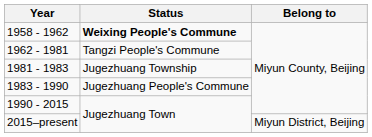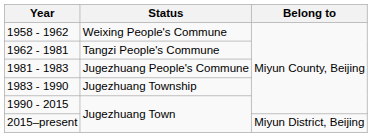1958 - 1962 | Status: bold -> normal
1981 - 1983 | Status: Jugezhuang Township -> Jugezhuang People's Commune
1983 - 1990 | Status: Jugezhuang People's Commune -> Jugezhuang Township
